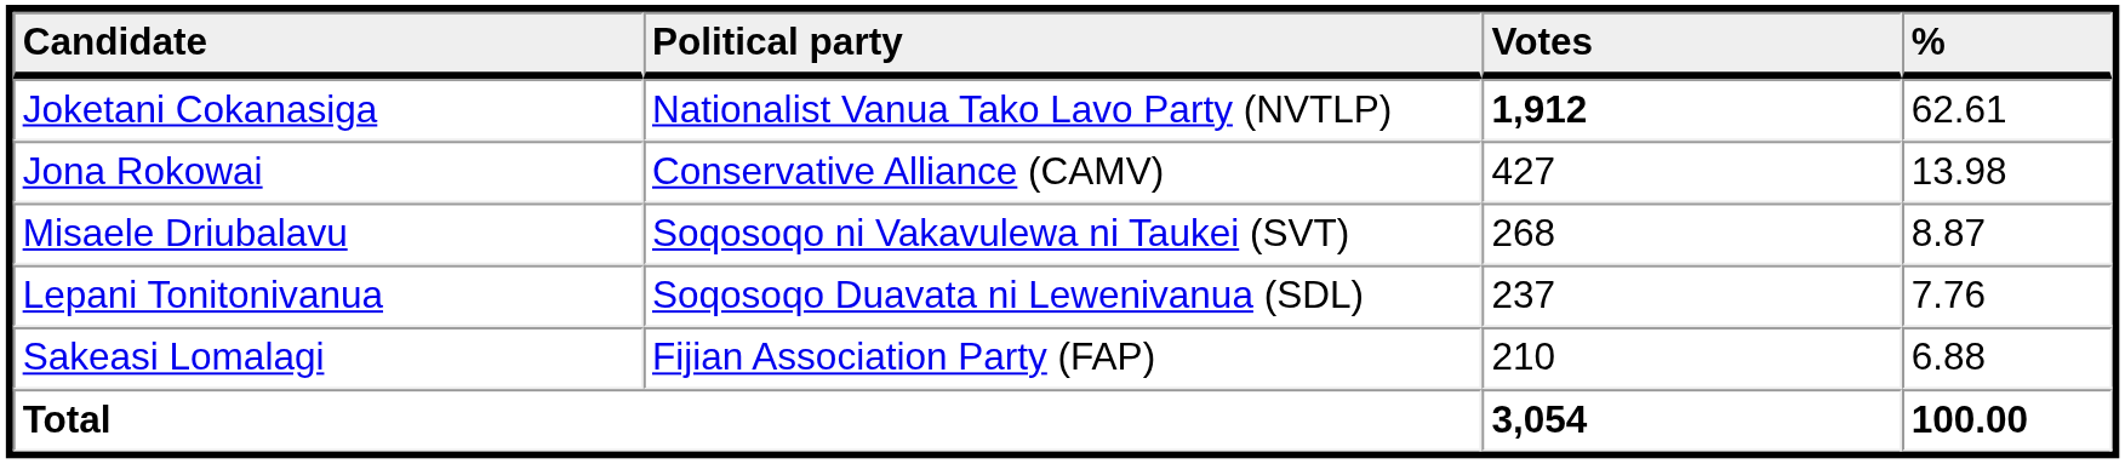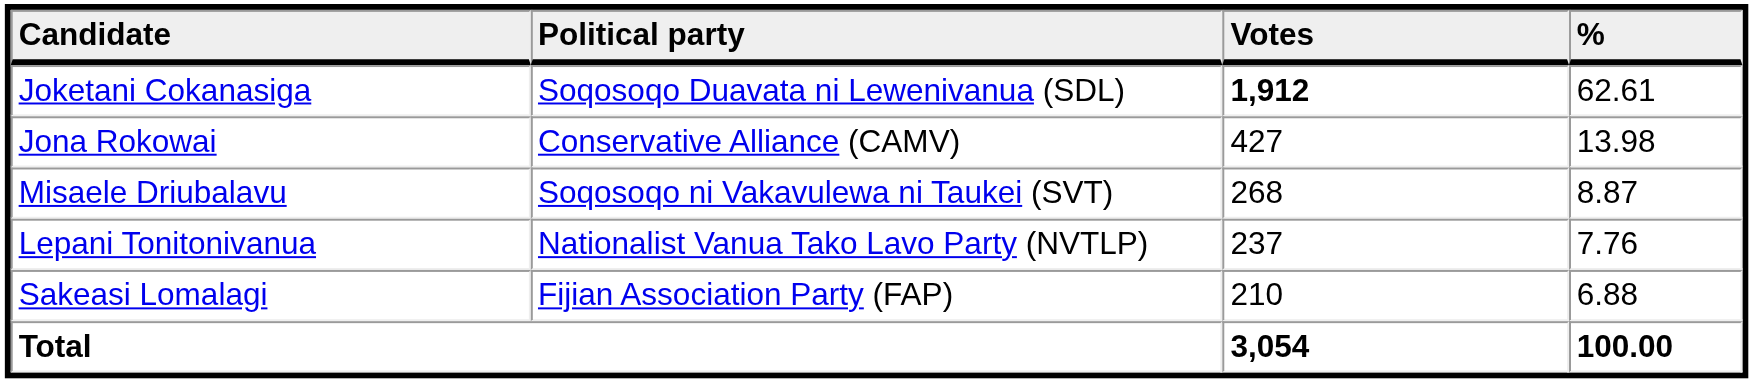Joketani Cokanasiga | Political party: Nationalist Vanua Tako Lavo Party (NVTLP) -> Soqosoqo Duavata ni Lewenivanua (SDL)
Lepani Tonitonivanua | Political party: Soqosoqo Duavata ni Lewenivanua (SDL) -> Nationalist Vanua Tako Lavo Party (NVTLP)
